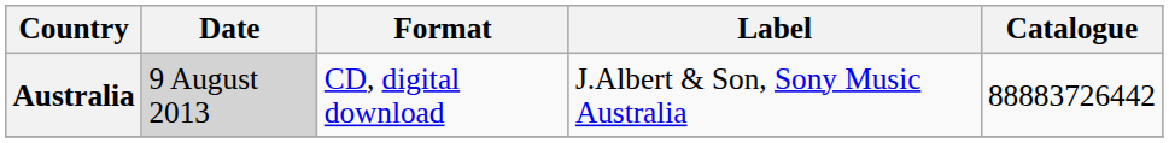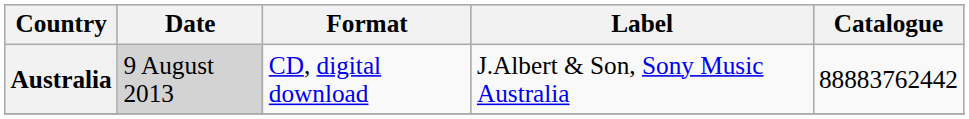Australia | Catalogue: 88883726442 -> 88883762442
